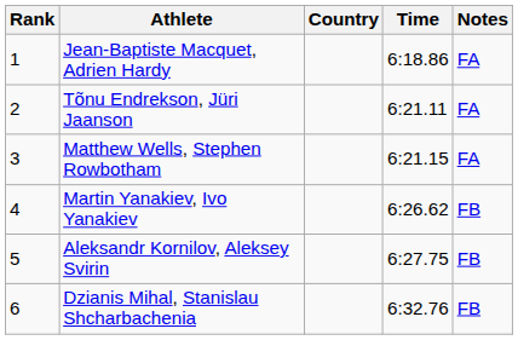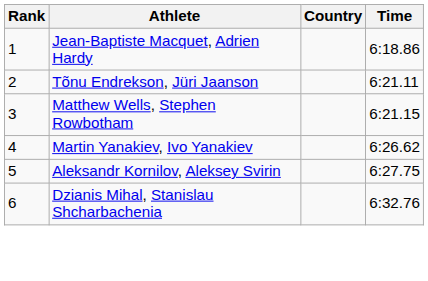- column: Notes | FA | FA | FA | FB | FB | FB
